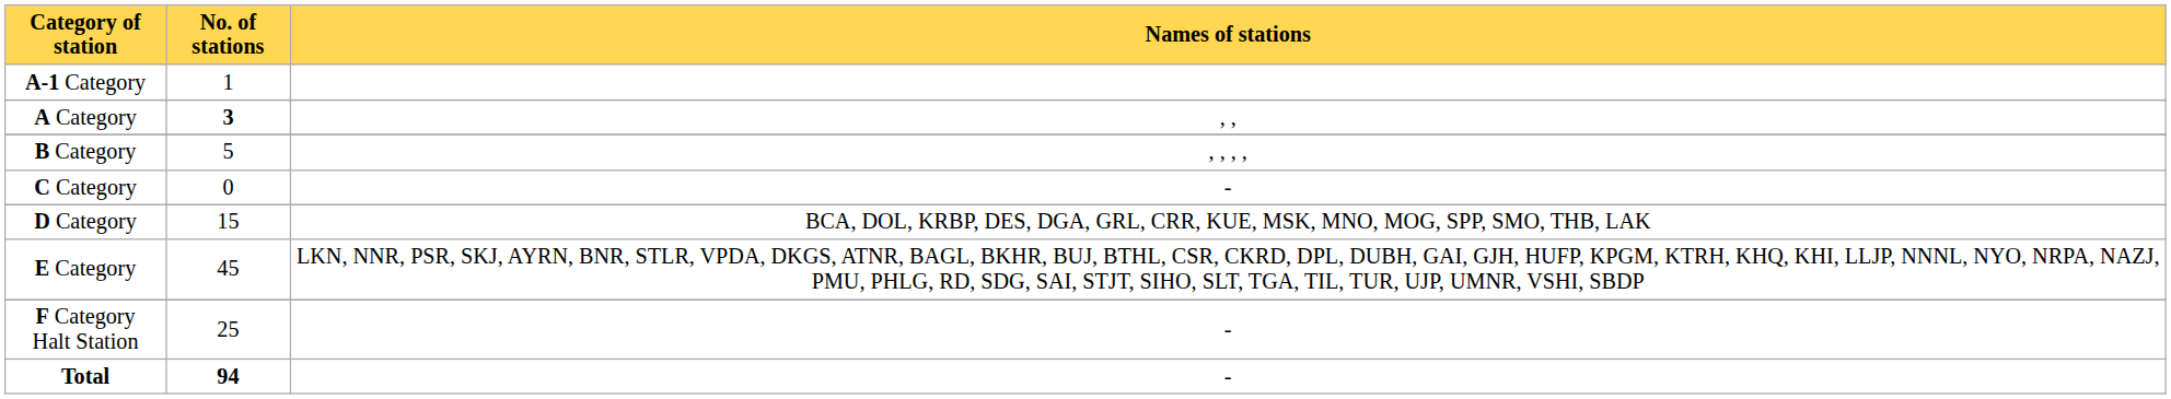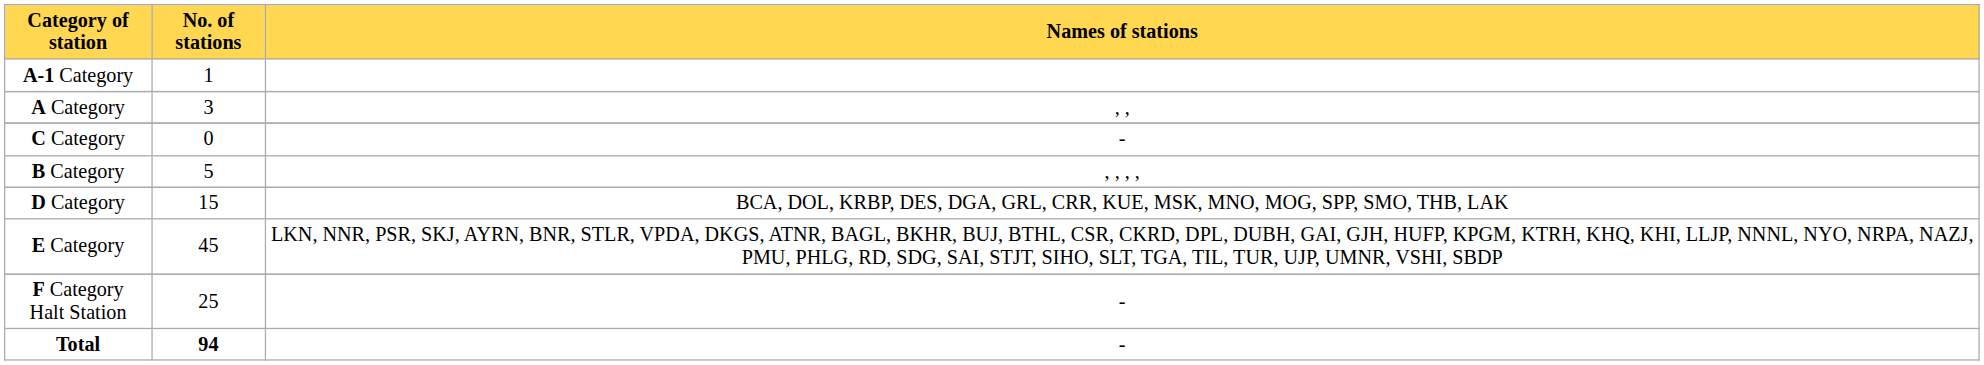A Category | No. of stations: bold -> normal
rows swapped: B Category <-> C Category
